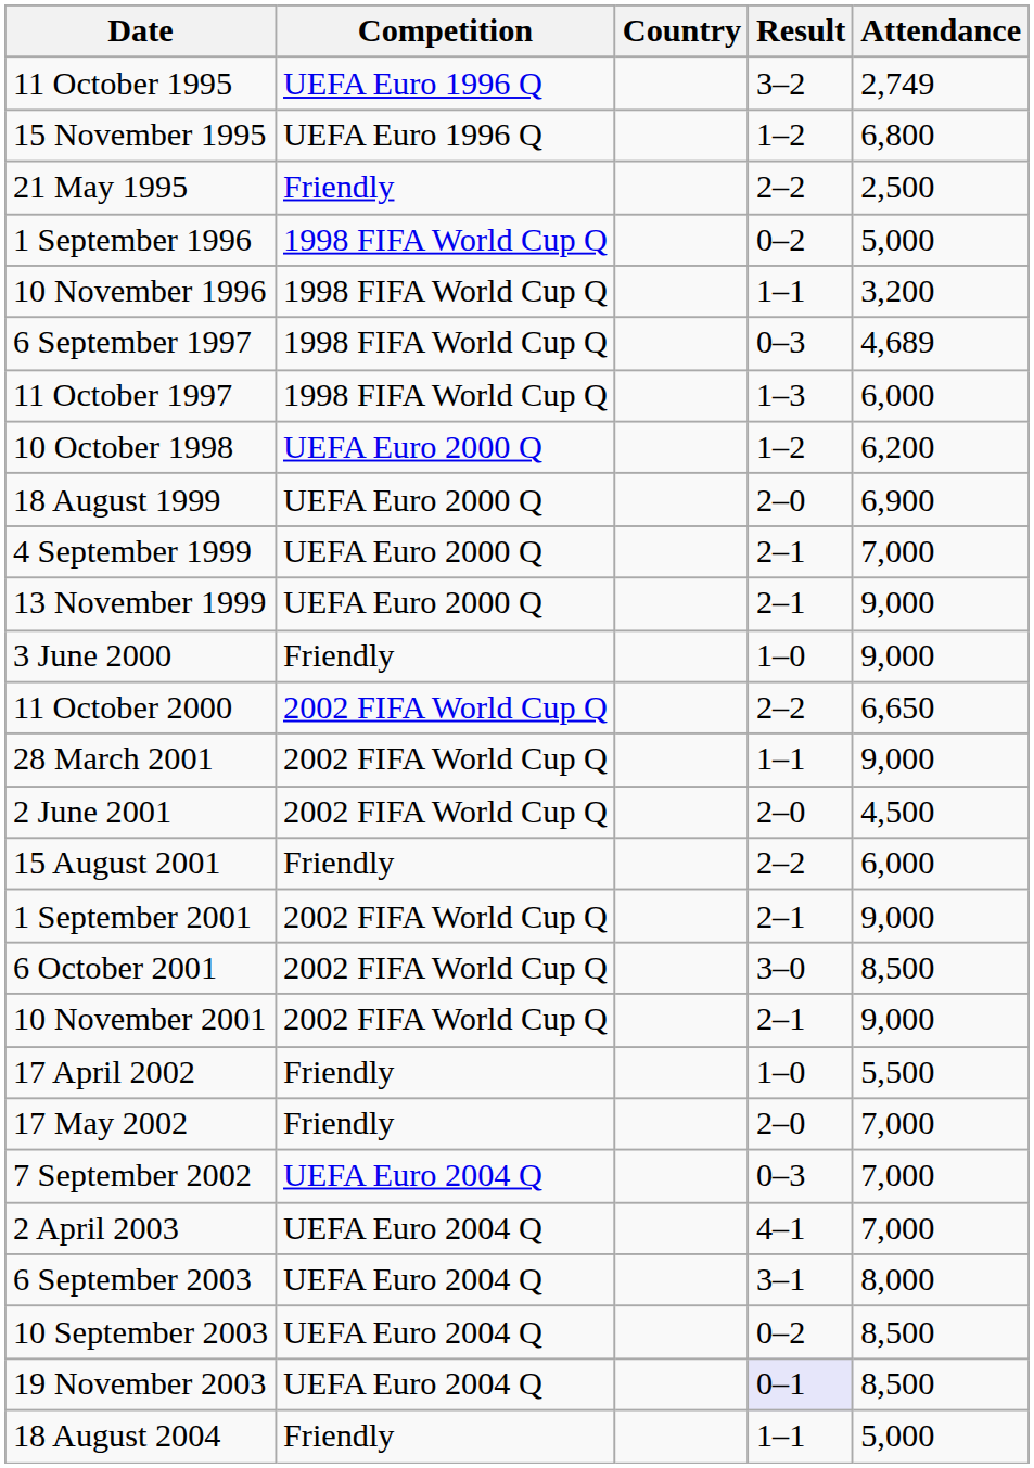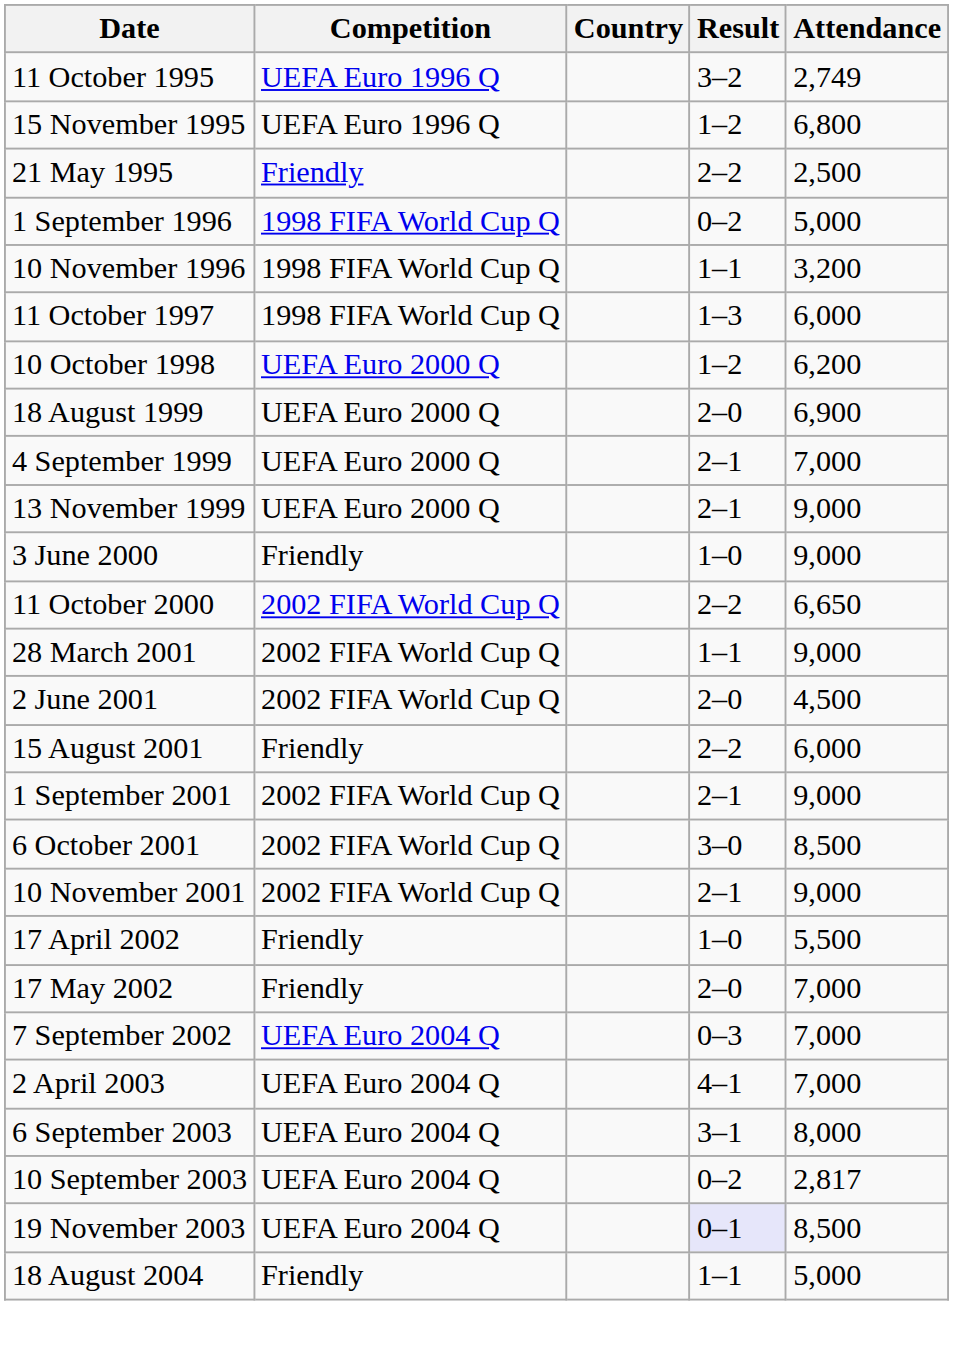- row: 6 September 1997 | 1998 FIFA World Cup Q | 0–3 | 4,689
10 September 2003 | Attendance: 8,500 -> 2,817
